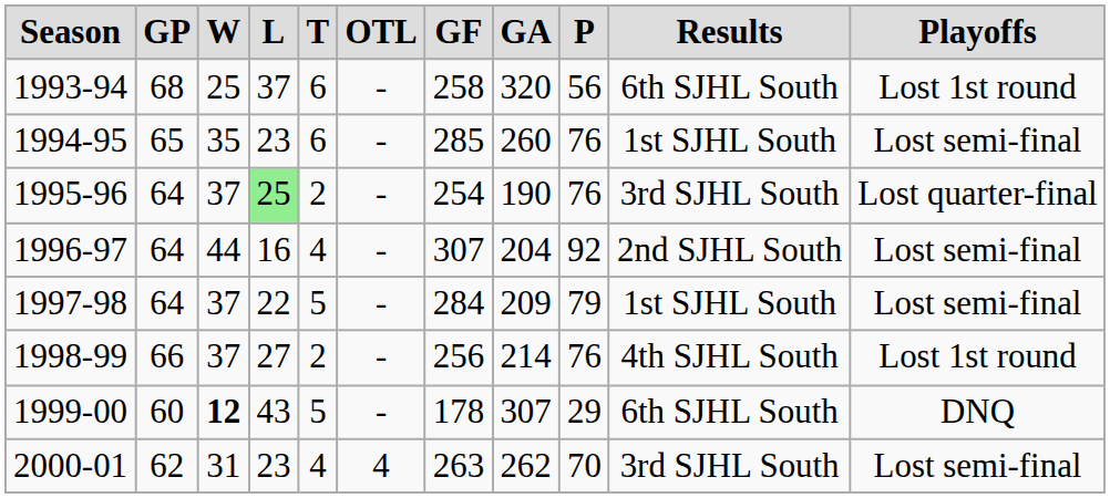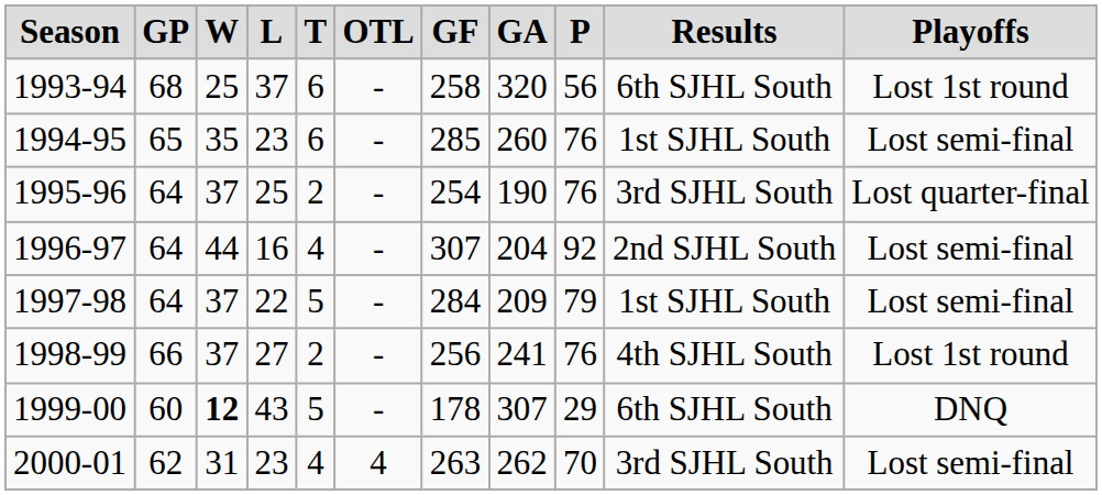1995-96 | L: lightgreen background -> no background
1998-99 | GA: 214 -> 241
